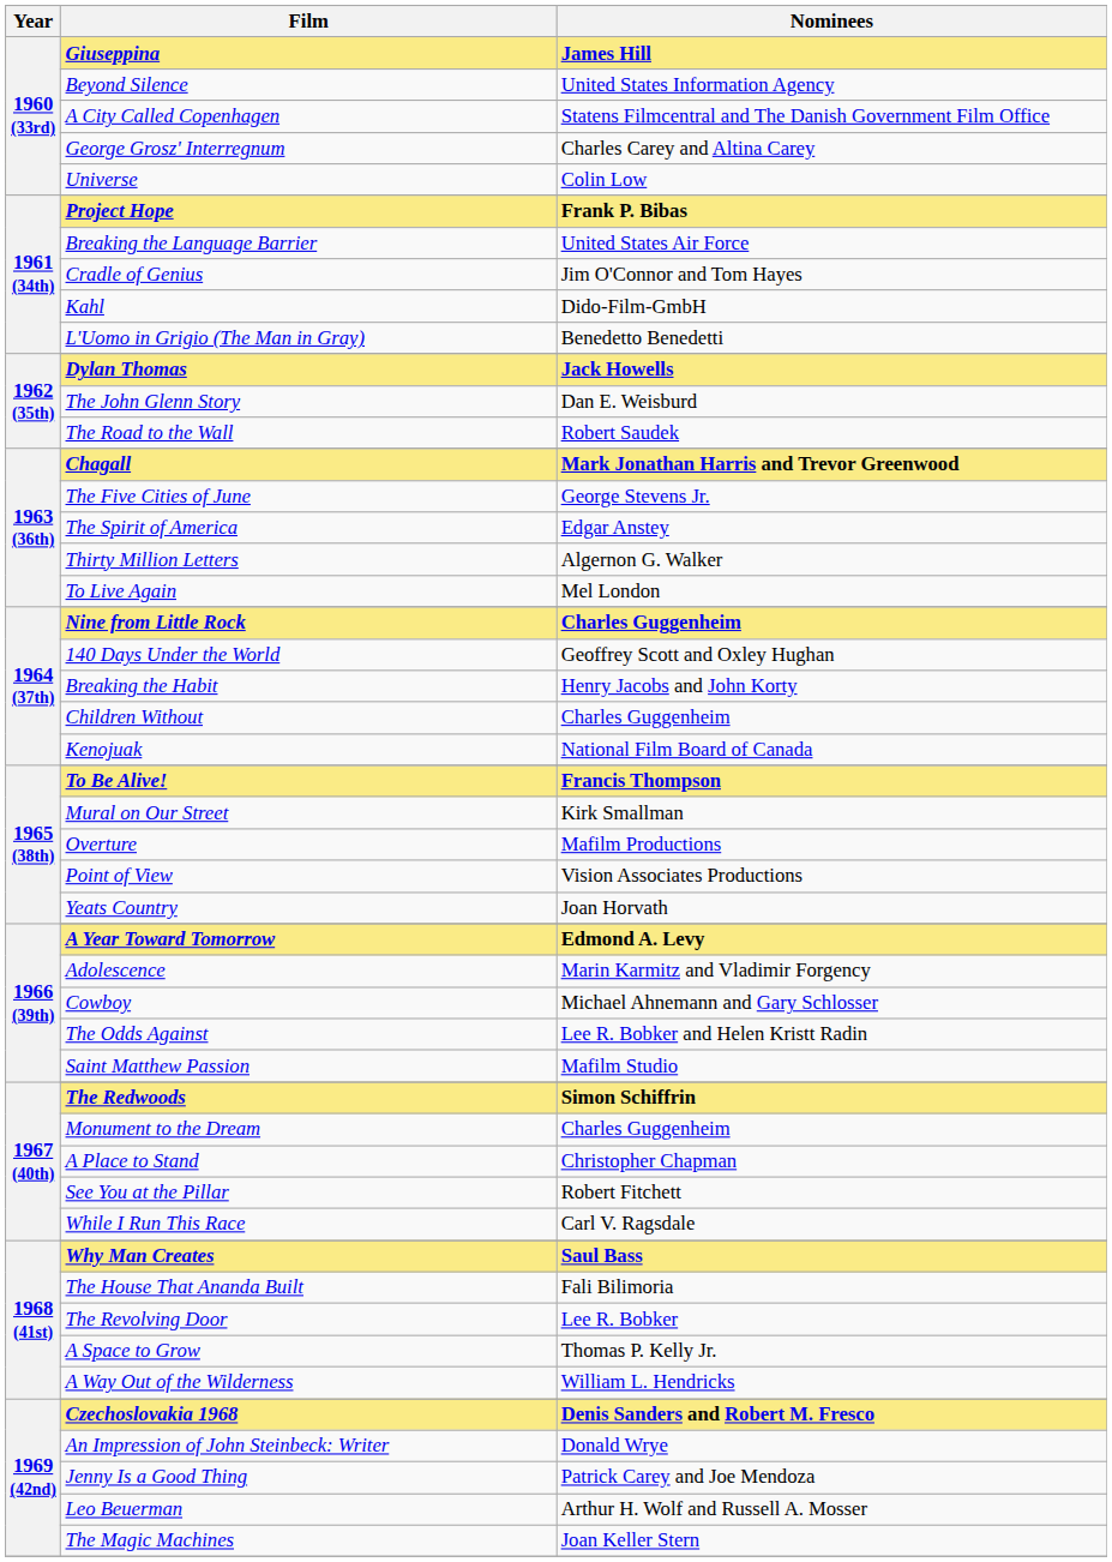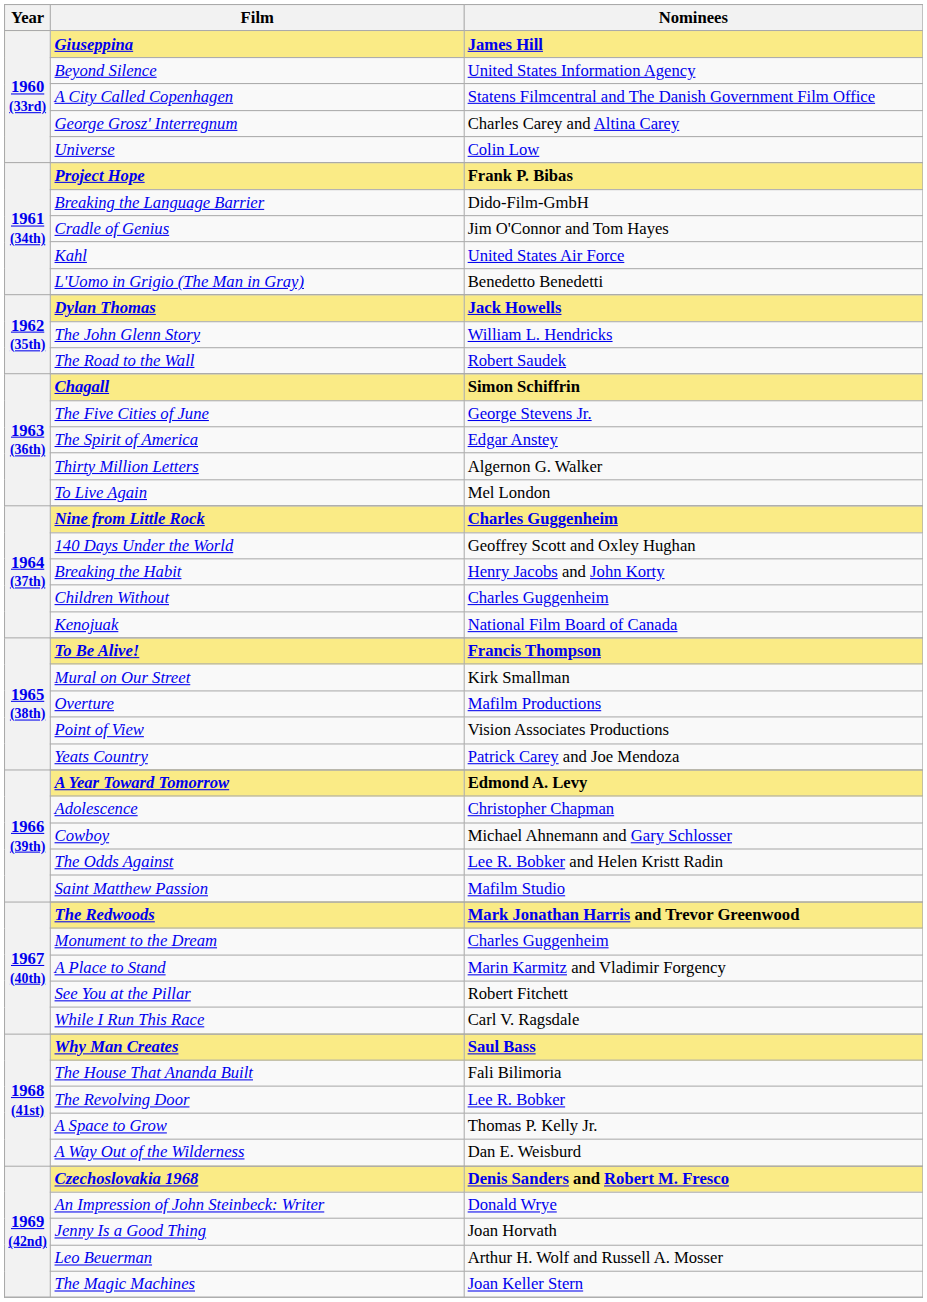Breaking the Language Barrier | Nominees: United States Air Force -> Dido-Film-GmbH
Kahl | Nominees: Dido-Film-GmbH -> United States Air Force
The John Glenn Story | Nominees: Dan E. Weisburd -> William L. Hendricks
Chagall | Nominees: Mark Jonathan Harris and Trevor Greenwood -> Simon Schiffrin
Yeats Country | Nominees: Joan Horvath -> Patrick Carey and Joe Mendoza
Adolescence | Nominees: Marin Karmitz and Vladimir Forgency -> Christopher Chapman
The Redwoods | Nominees: Simon Schiffrin -> Mark Jonathan Harris and Trevor Greenwood
A Place to Stand | Nominees: Christopher Chapman -> Marin Karmitz and Vladimir Forgency
A Way Out of the Wilderness | Nominees: William L. Hendricks -> Dan E. Weisburd
Jenny Is a Good Thing | Nominees: Patrick Carey and Joe Mendoza -> Joan Horvath
